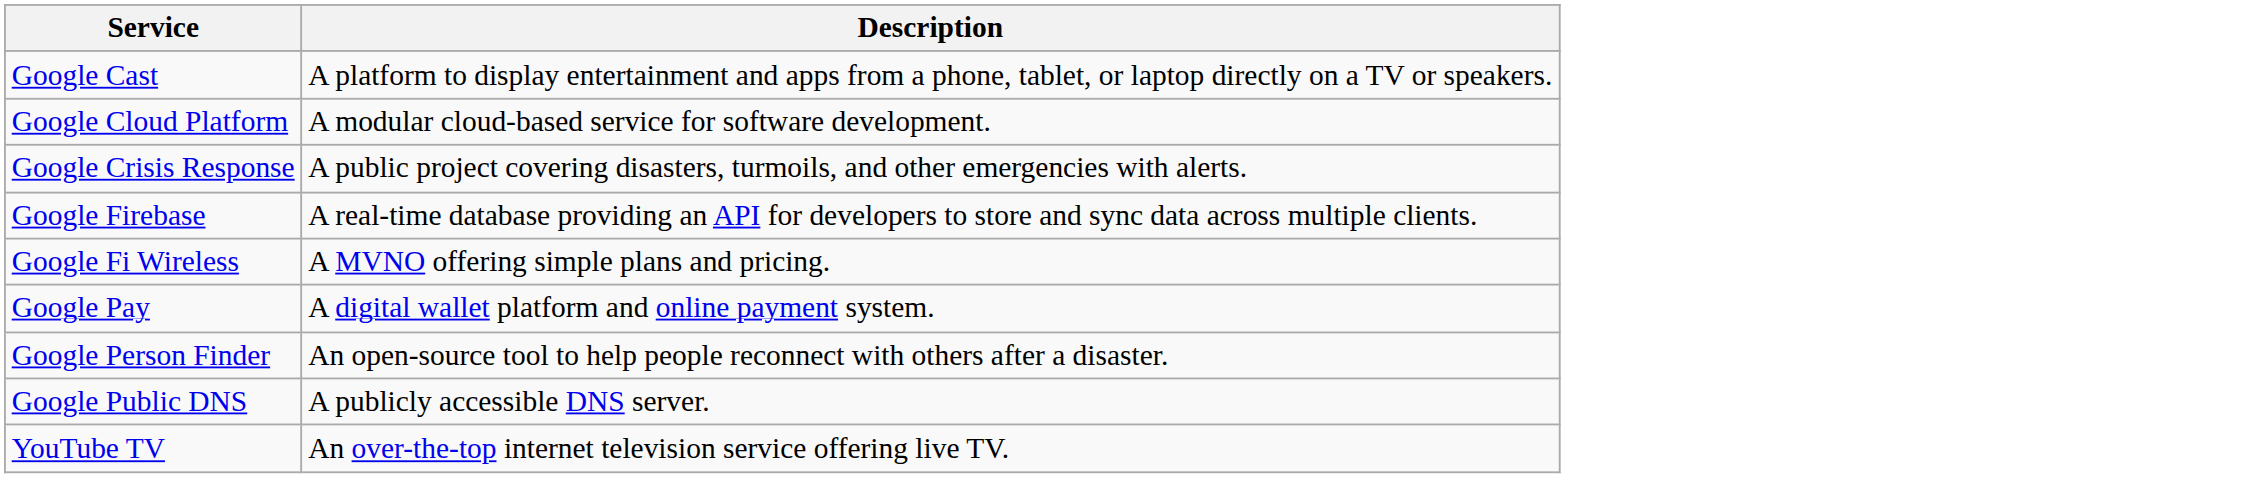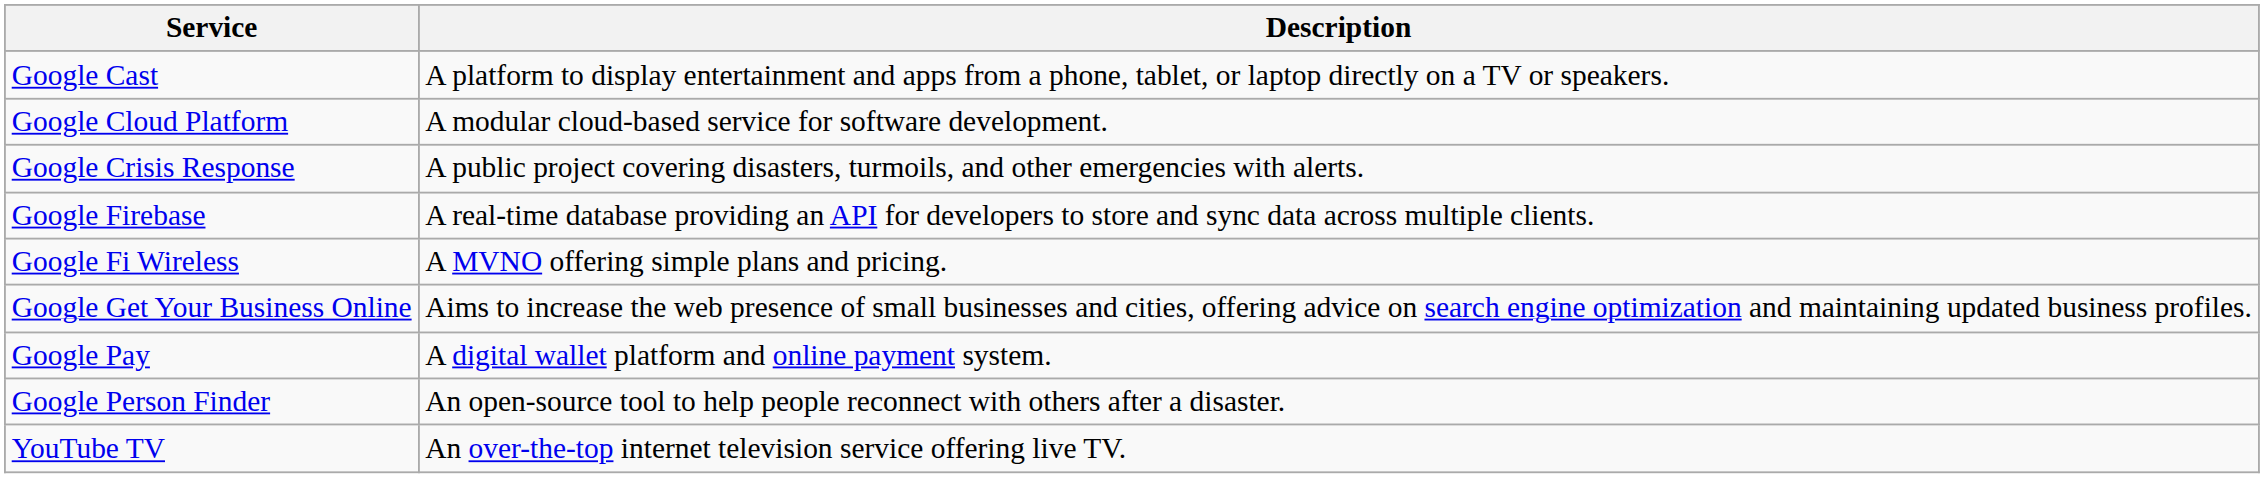+ row: Google Get Your Business Online | Aims to increase the web presence of small businesses and cities, offering advice on search engine optimization and maintaining updated business profiles.
- row: Google Public DNS | A publicly accessible DNS server.
